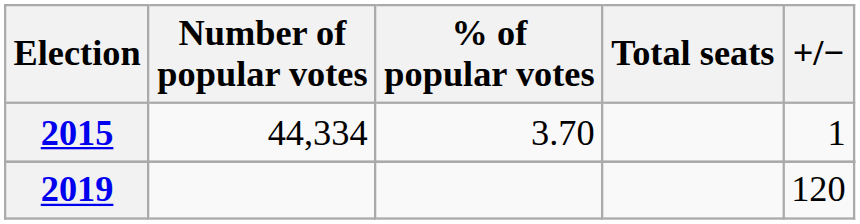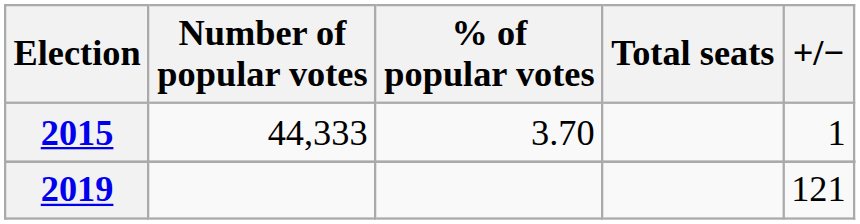2015 | Number of popular votes: 44,334 -> 44,333
2019 | +/−: 120 -> 121
